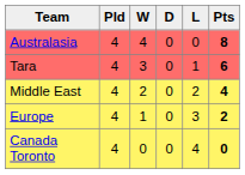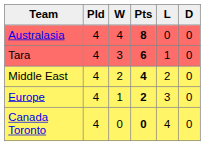columns swapped: D <-> Pts
